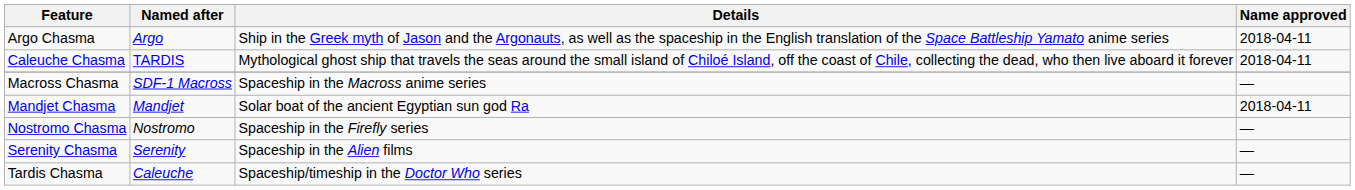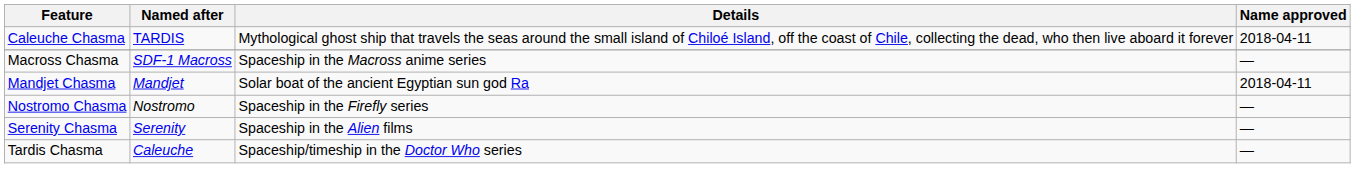- row: Argo Chasma | Argo | Ship in the Greek myth of Jason and the Argonauts, as well as the spaceship in the English translation of the Space Battleship Yamato anime series | 2018-04-11
